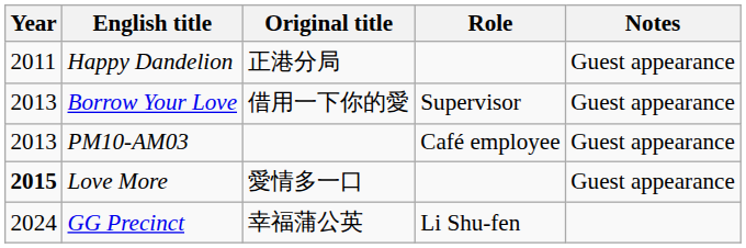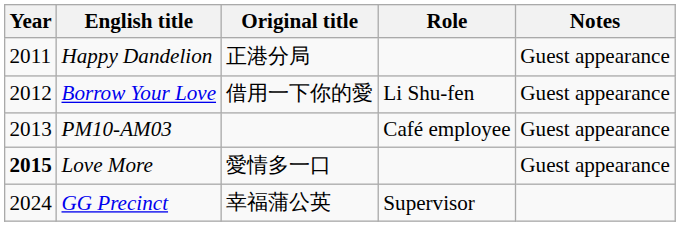Borrow Your Love | Year: 2013 -> 2012
Borrow Your Love | Role: Supervisor -> Li Shu-fen
GG Precinct | Role: Li Shu-fen -> Supervisor
